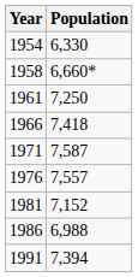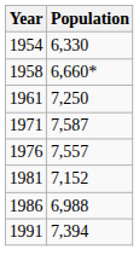- row: 1966 | 7,418
